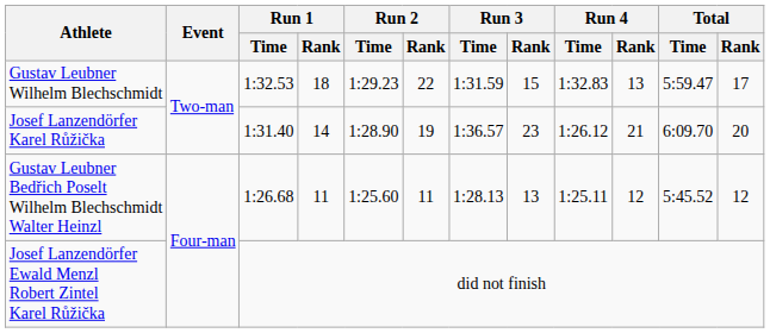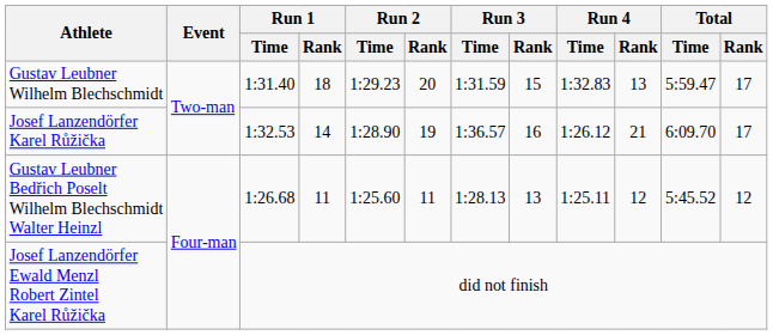Gustav Leubner Wilhelm Blechschmidt | Run 1 / Time: 1:32.53 -> 1:31.40
Gustav Leubner Wilhelm Blechschmidt | Run 2 / Rank: 22 -> 20
Josef Lanzendörfer Karel Růžička | Run 1 / Time: 1:31.40 -> 1:32.53
Josef Lanzendörfer Karel Růžička | Run 3 / Rank: 23 -> 16
Josef Lanzendörfer Karel Růžička | Total / Rank: 20 -> 17
